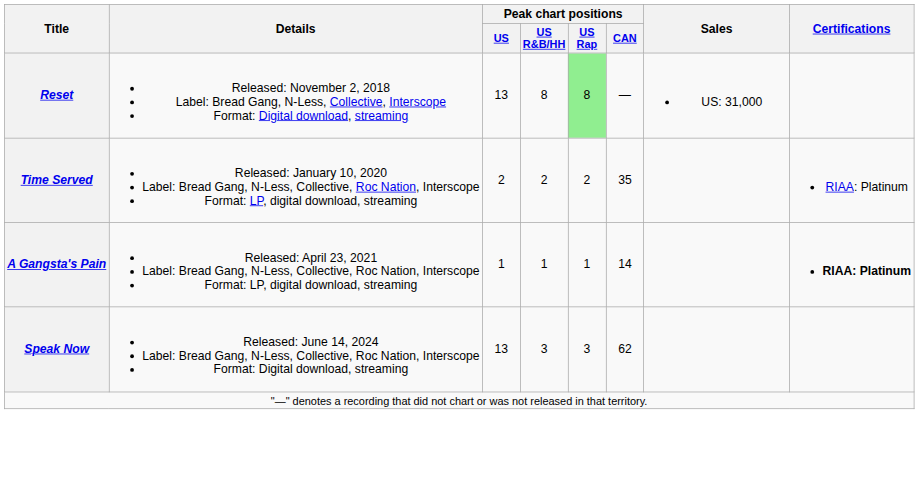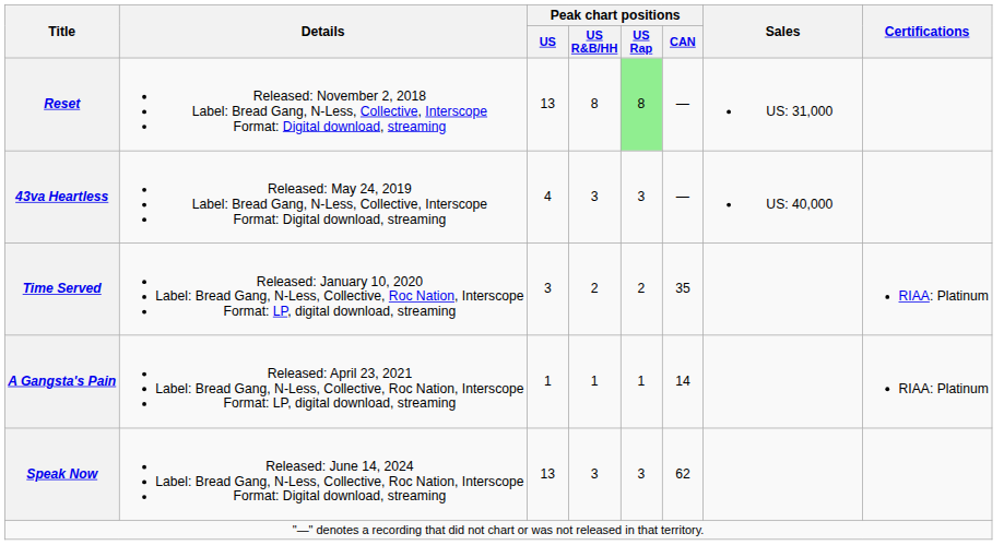+ row: 43va Heartless | Released: May 24, 2019 Label: Bread Gang, N-Less, Collective, Interscope Format: Digital download, streaming | 4 | 3 | 3 | — | US: 40,000
Time Served | Peak chart positions / US: 2 -> 3
A Gangsta's Pain | Certifications: bold -> normal
